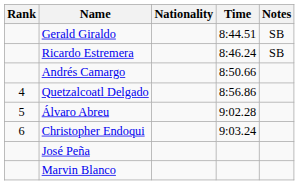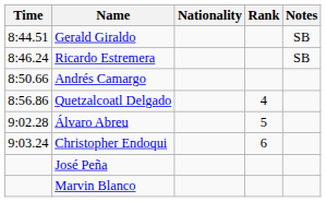columns swapped: Rank <-> Time
